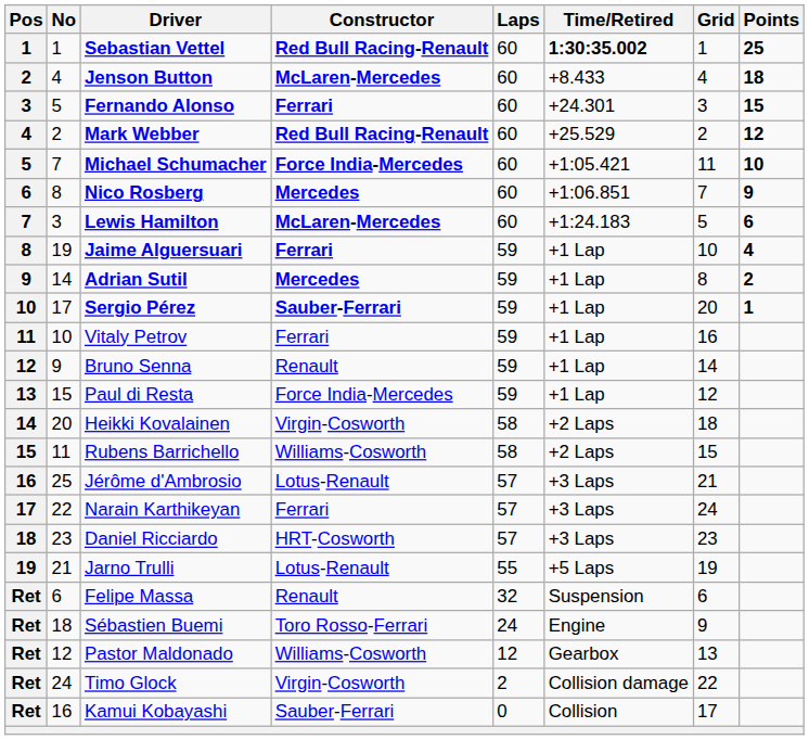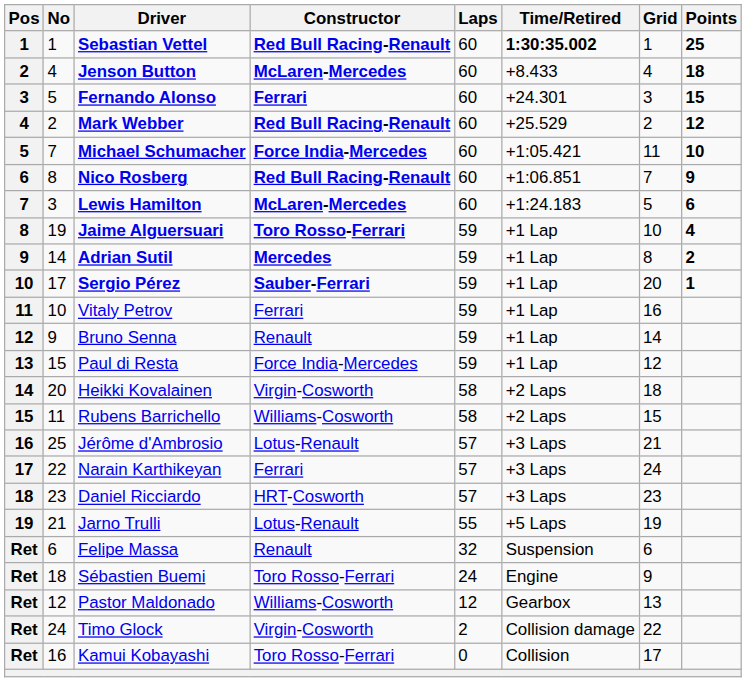Nico Rosberg | Constructor: Mercedes -> Red Bull Racing-Renault
Jaime Alguersuari | Constructor: Ferrari -> Toro Rosso-Ferrari
Kamui Kobayashi | Constructor: Sauber-Ferrari -> Toro Rosso-Ferrari
